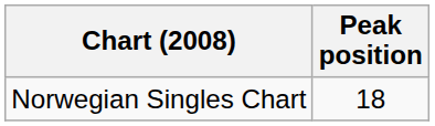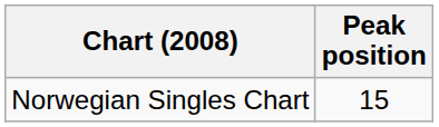Norwegian Singles Chart | Peak position: 18 -> 15
